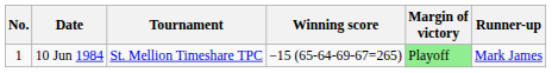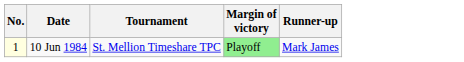- column: Winning score | −15 (65-64-69-67=265)
10 Jun 1984 | No.: no background -> lightyellow background
